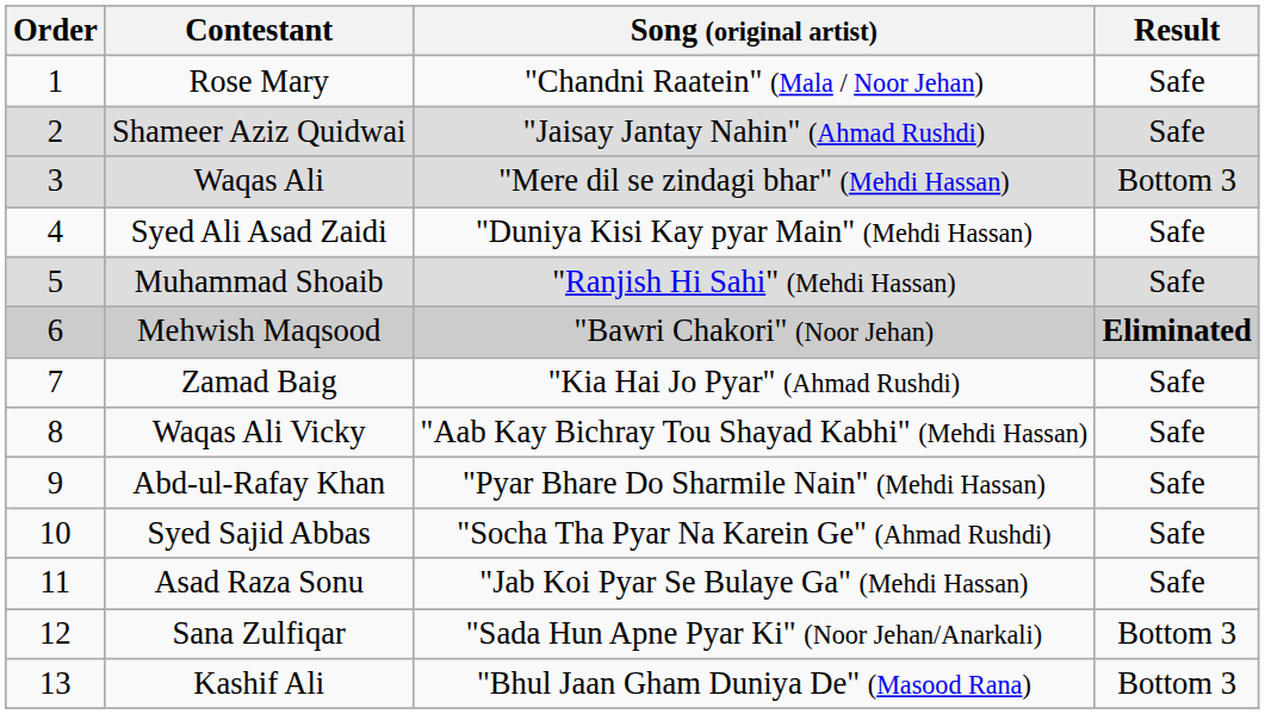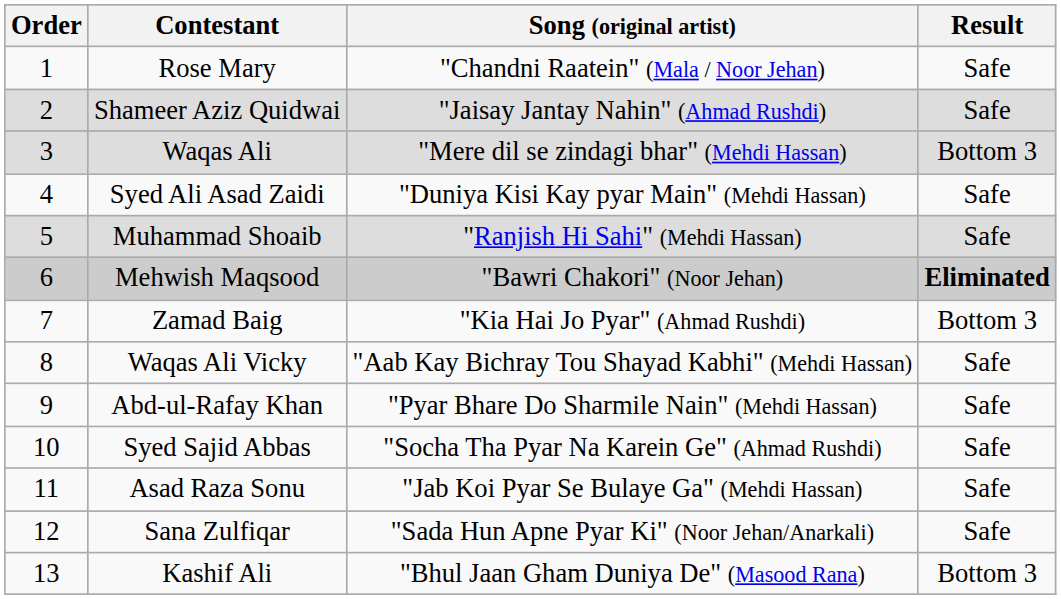Zamad Baig | Result: Safe -> Bottom 3
Sana Zulfiqar | Result: Bottom 3 -> Safe
